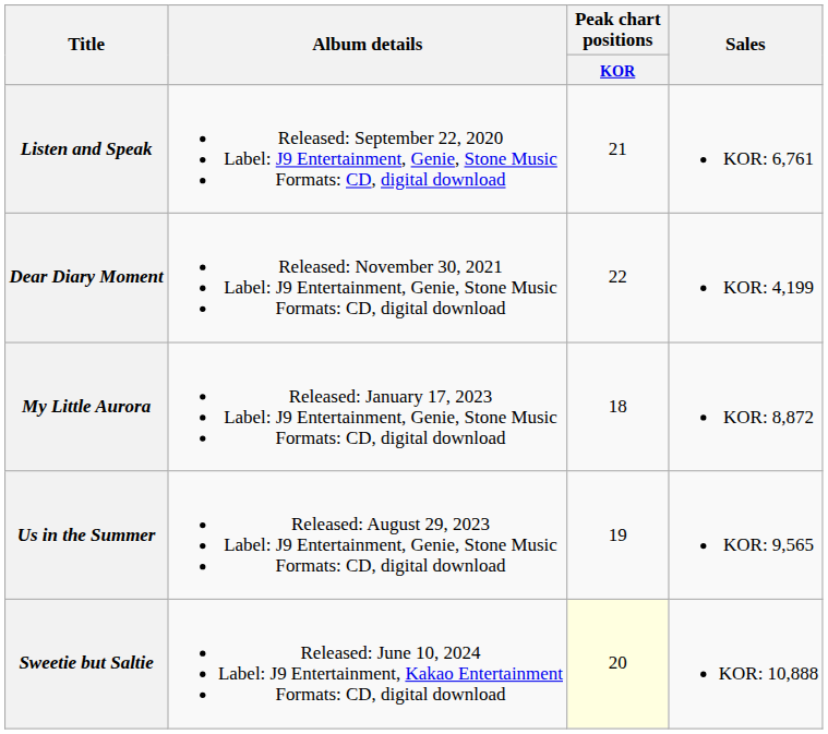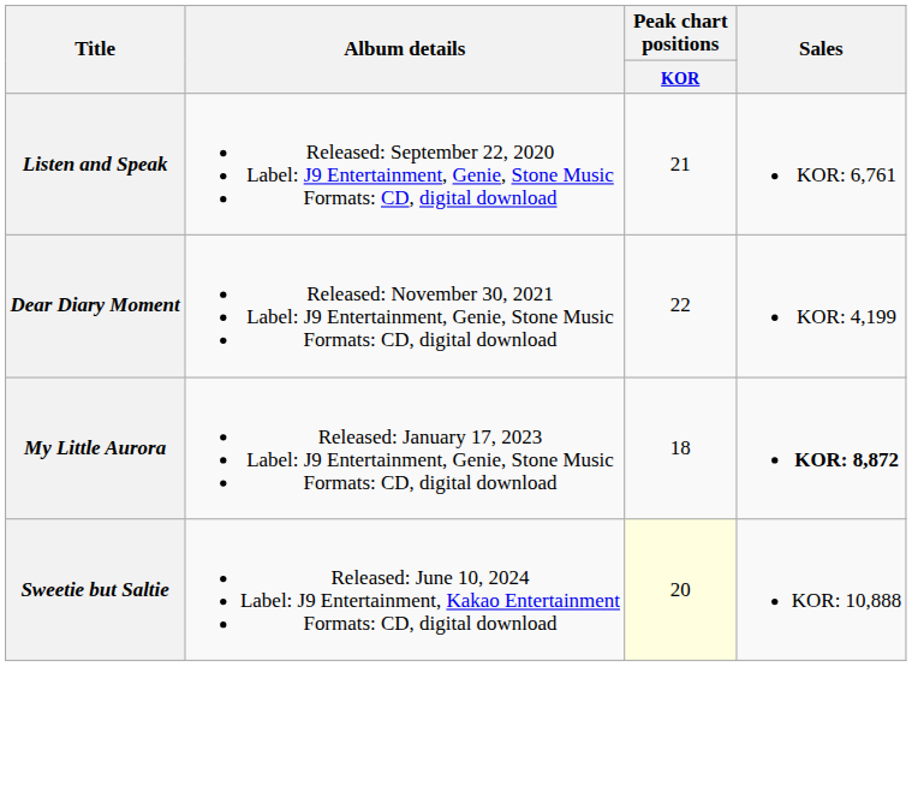My Little Aurora | Sales: normal -> bold
- row: Us in the Summer | Released: August 29, 2023 Label: J9 Entertainment, Genie, Stone Music Formats: CD, digital download | 19 | KOR: 9,565
